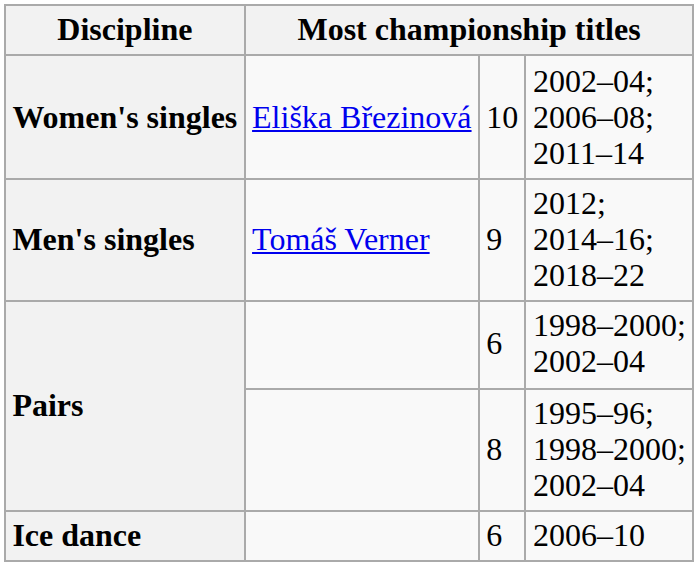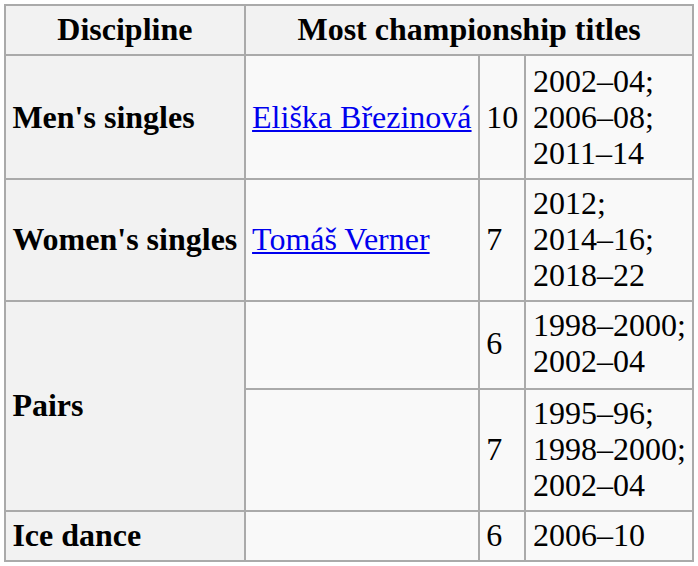2002–04; 2006–08; 2011–14 | Discipline: Women's singles -> Men's singles
2012; 2014–16; 2018–22 | Discipline: Men's singles -> Women's singles
2012; 2014–16; 2018–22 | column 3: 9 -> 7
1995–96; 1998–2000; 2002–04 | column 3: 8 -> 7
